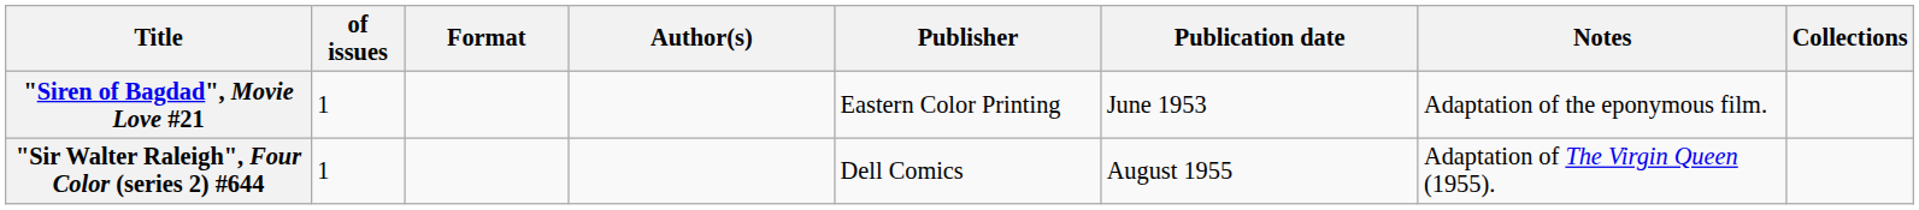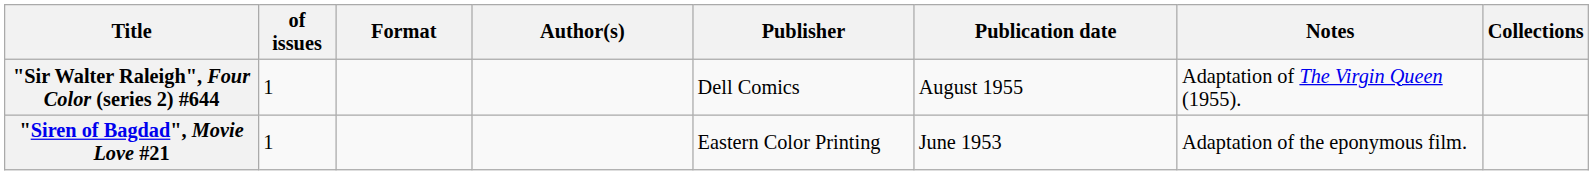rows swapped: "Sir Walter Raleigh", Four Color (series 2) #644 <-> "Siren of Bagdad", Movie Love #21
